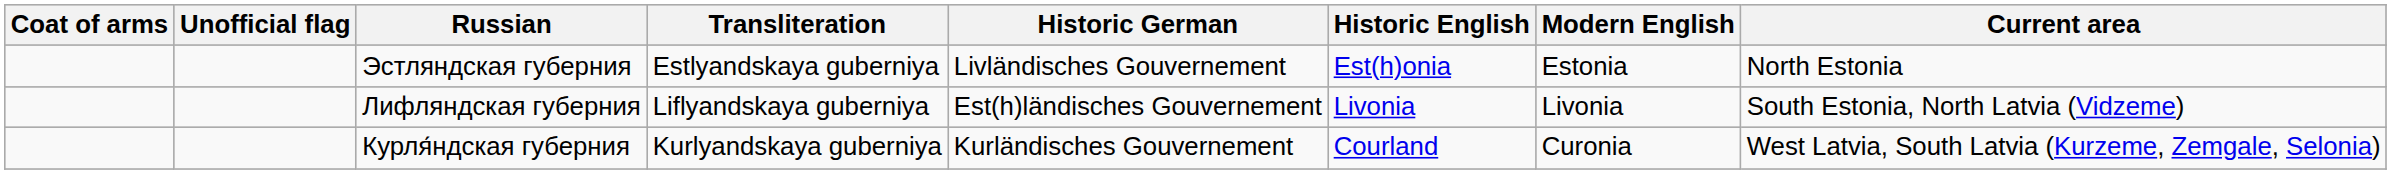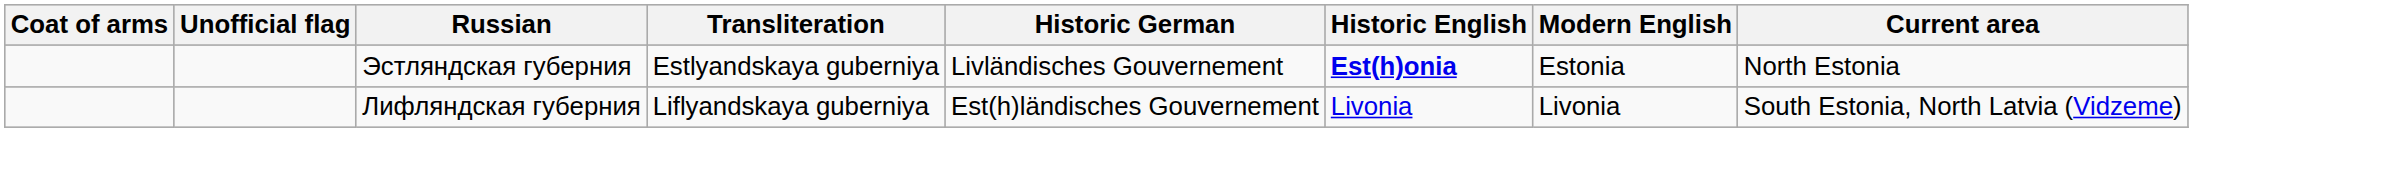Эстляндская губерния | Historic English: normal -> bold
- row: Курля́ндская губерния | Kurlyandskaya guberniya | Kurländisches Gouvernement | Courland | Curonia | West Latvia, South Latvia (Kurzeme, Zemgale, Selonia)
